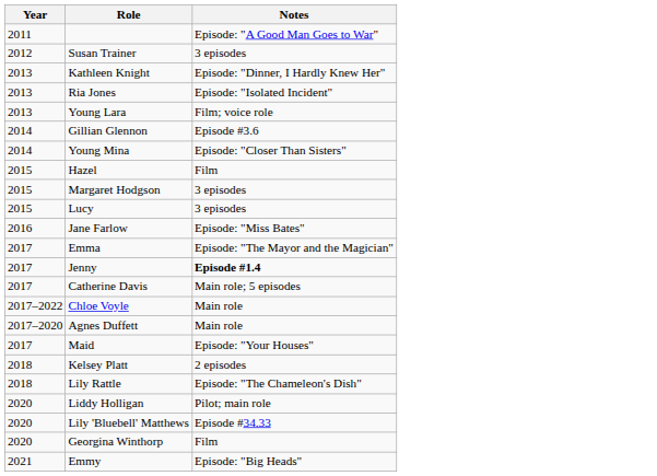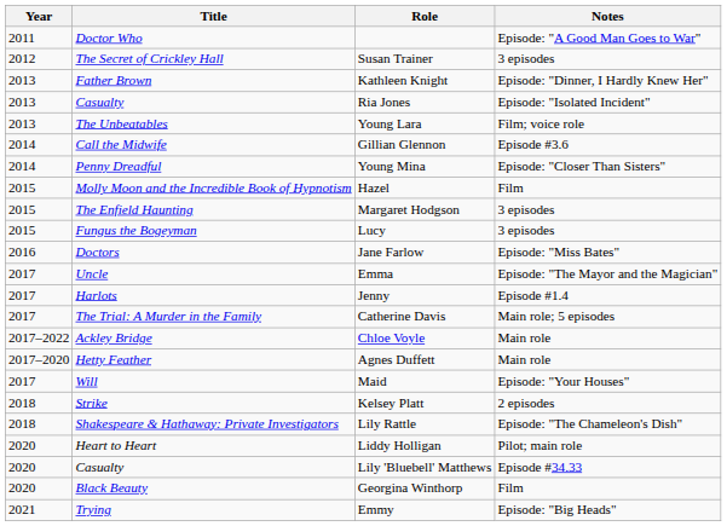+ column: Title | Doctor Who | The Secret of Crickley Hall | Father Brown | Casualty | The Unbeatables | Call the Midwife | Penny Dreadful | Molly Moon and the Incredible Book of Hypnotism | The Enfield Haunting | Fungus the Bogeyman | Doctors | Uncle | Harlots | The Trial: A Murder in the Family | Ackley Bridge | Hetty Feather | Will | Strike | Shakespeare & Hathaway: Private Investigators | Heart to Heart | Casualty | Black Beauty | Trying
Jenny | Notes: bold -> normal
